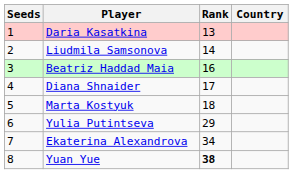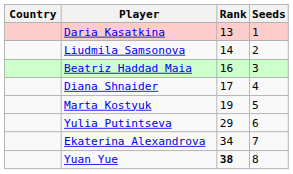columns swapped: Country <-> Seeds
Marta Kostyuk | Rank: 18 -> 19
